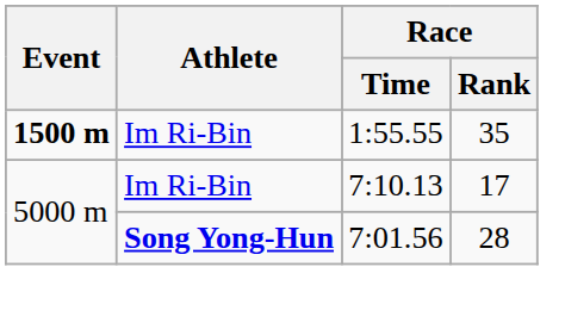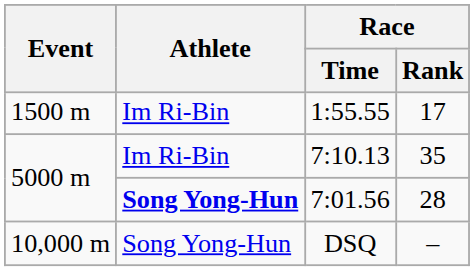1:55.55 | Event: bold -> normal
1:55.55 | Race / Rank: 35 -> 17
7:10.13 | Race / Rank: 17 -> 35
+ row: 10,000 m | Song Yong-Hun | DSQ | –
